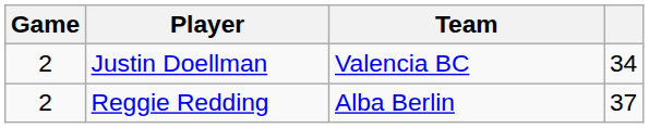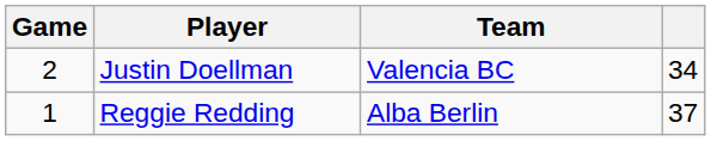Reggie Redding | Game: 2 -> 1
